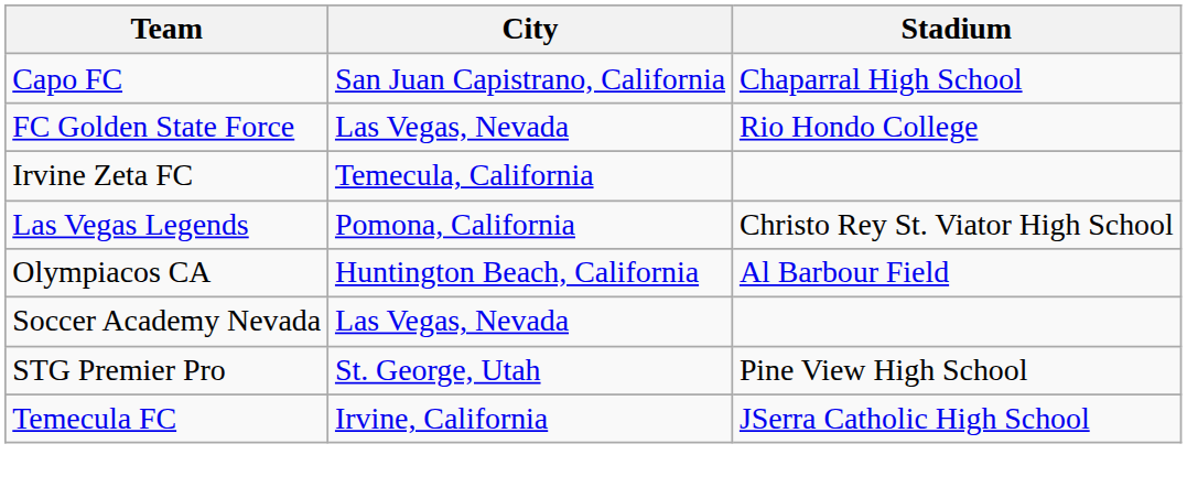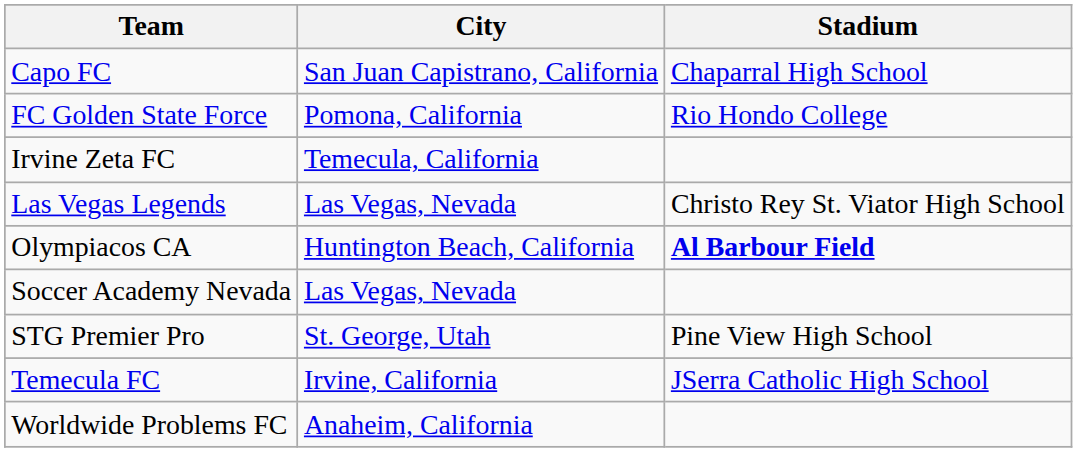FC Golden State Force | City: Las Vegas, Nevada -> Pomona, California
Las Vegas Legends | City: Pomona, California -> Las Vegas, Nevada
Olympiacos CA | Stadium: normal -> bold
+ row: Worldwide Problems FC | Anaheim, California
